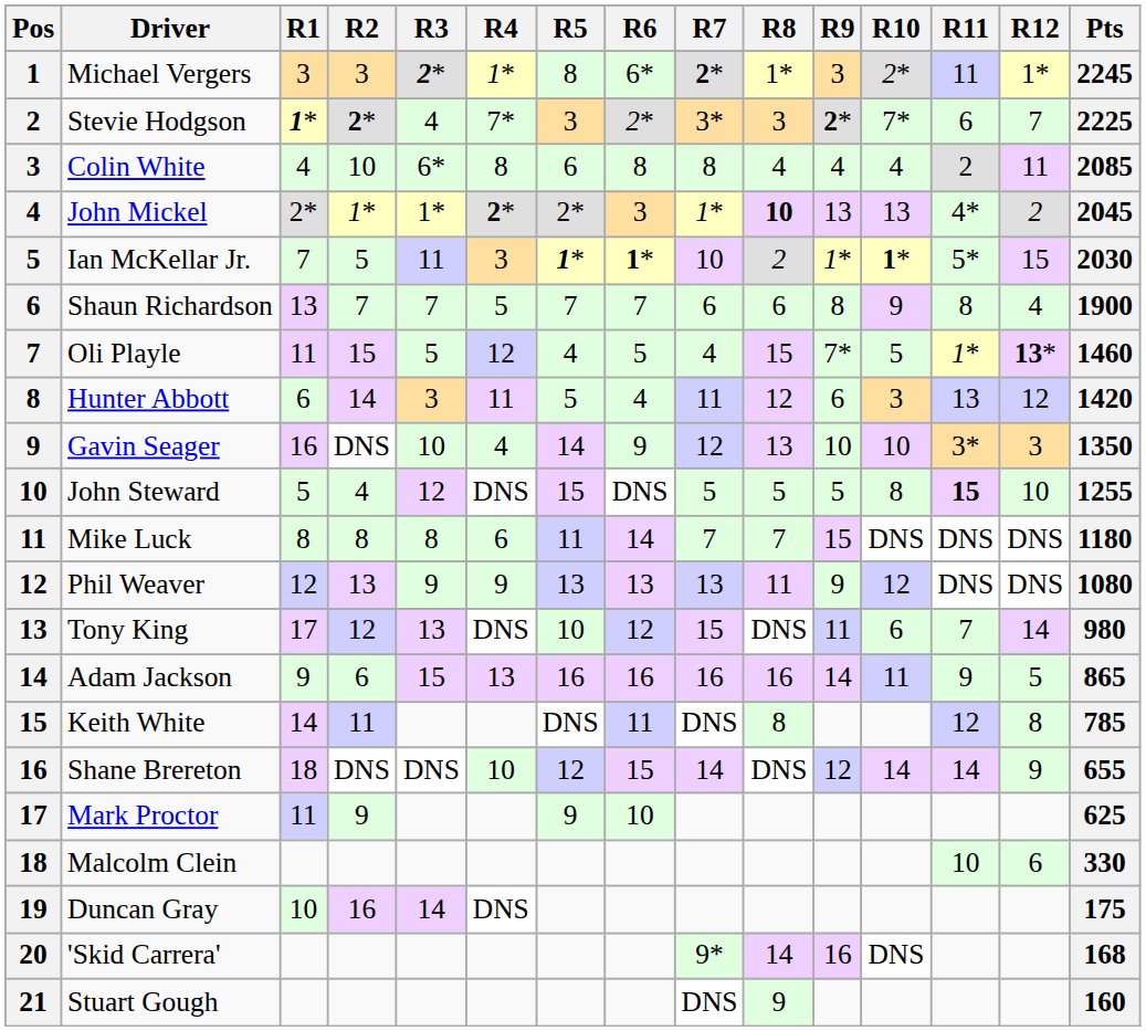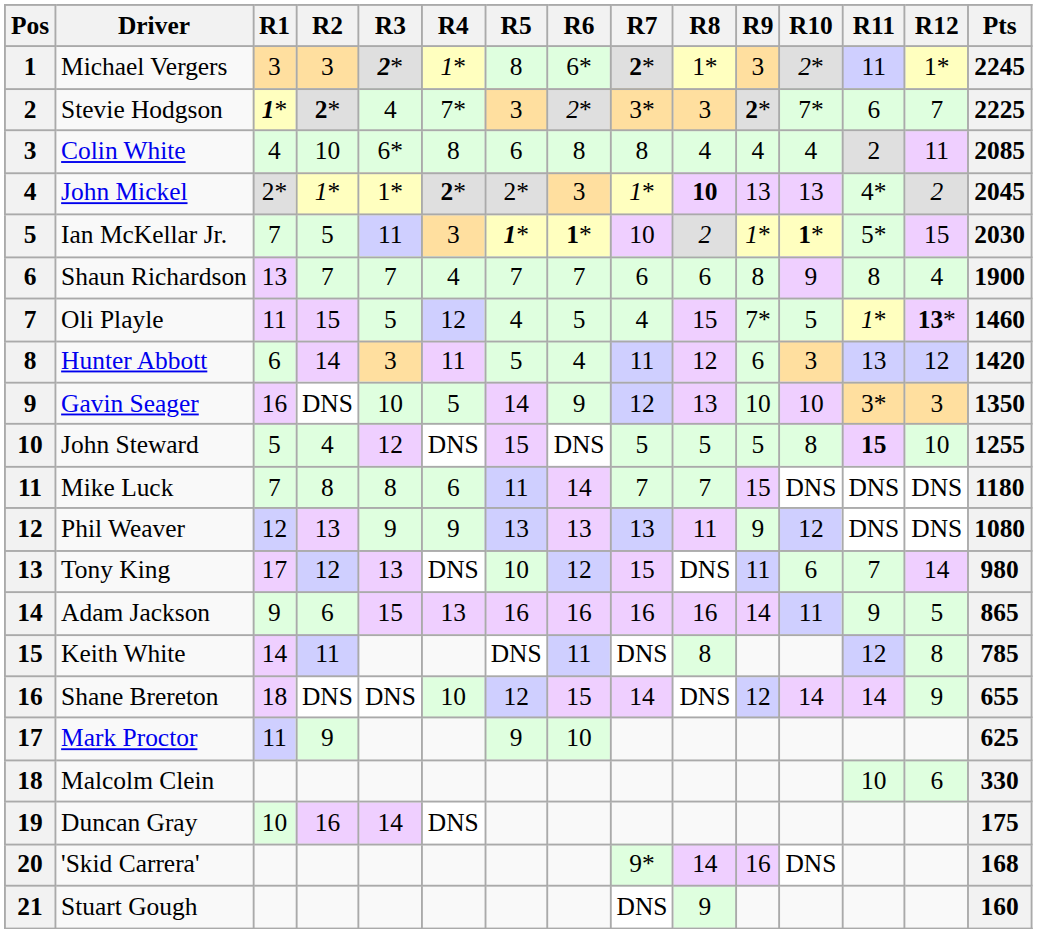Shaun Richardson | R4: 5 -> 4
Gavin Seager | R4: 4 -> 5
Mike Luck | R1: 8 -> 7
